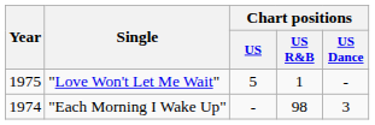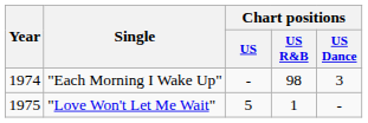rows swapped: "Each Morning I Wake Up" <-> "Love Won't Let Me Wait"
